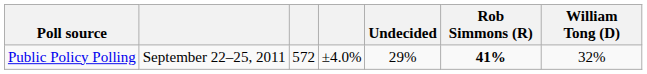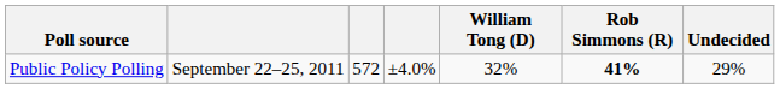columns swapped: William Tong (D) <-> Undecided
